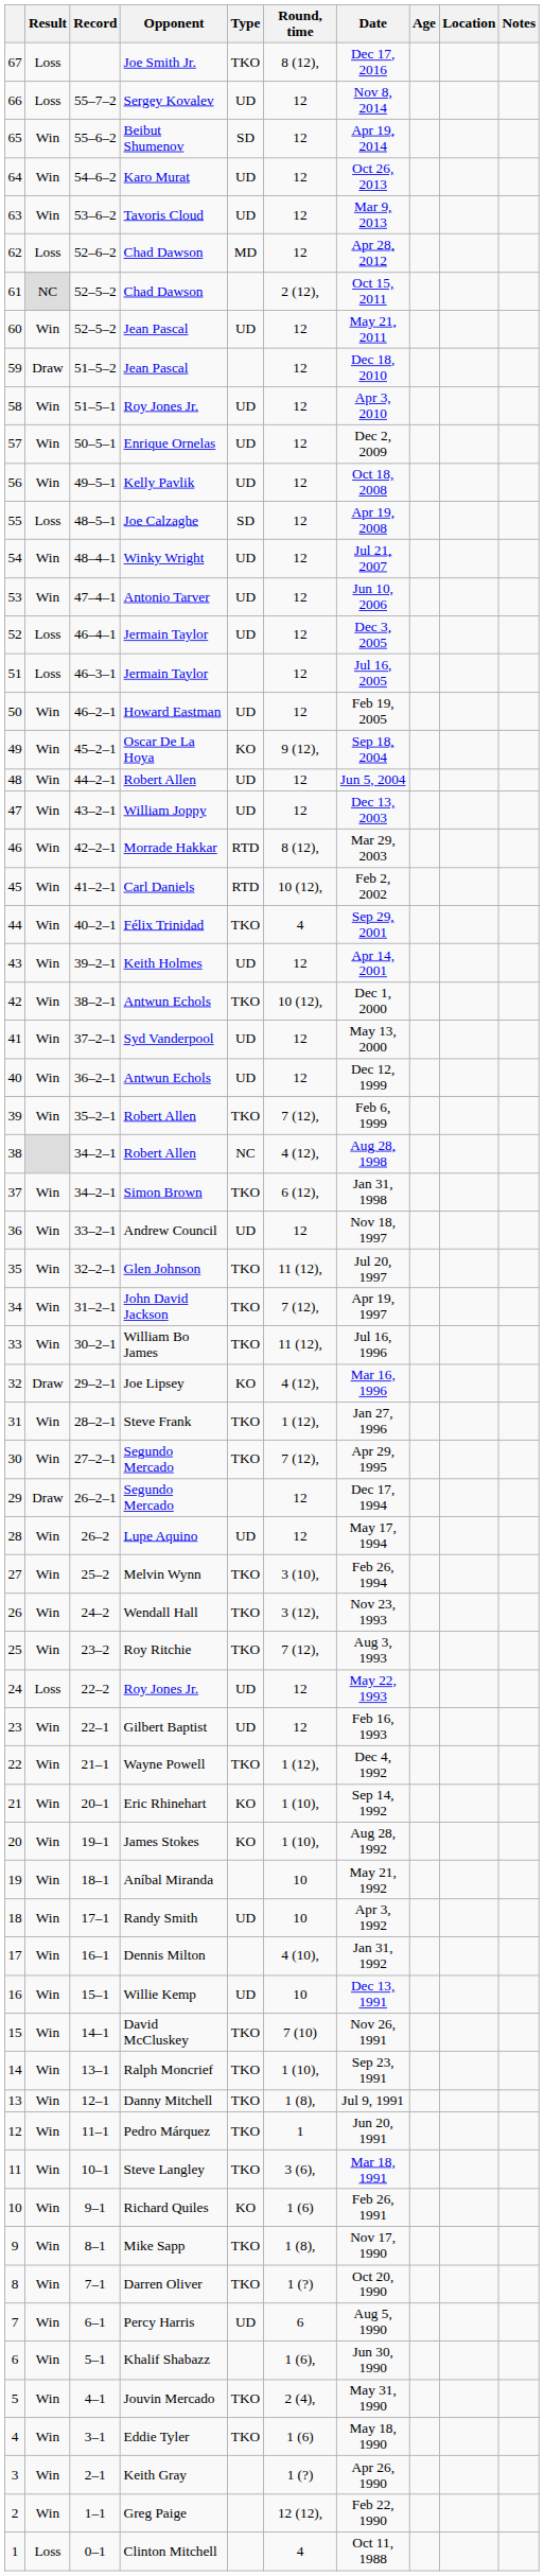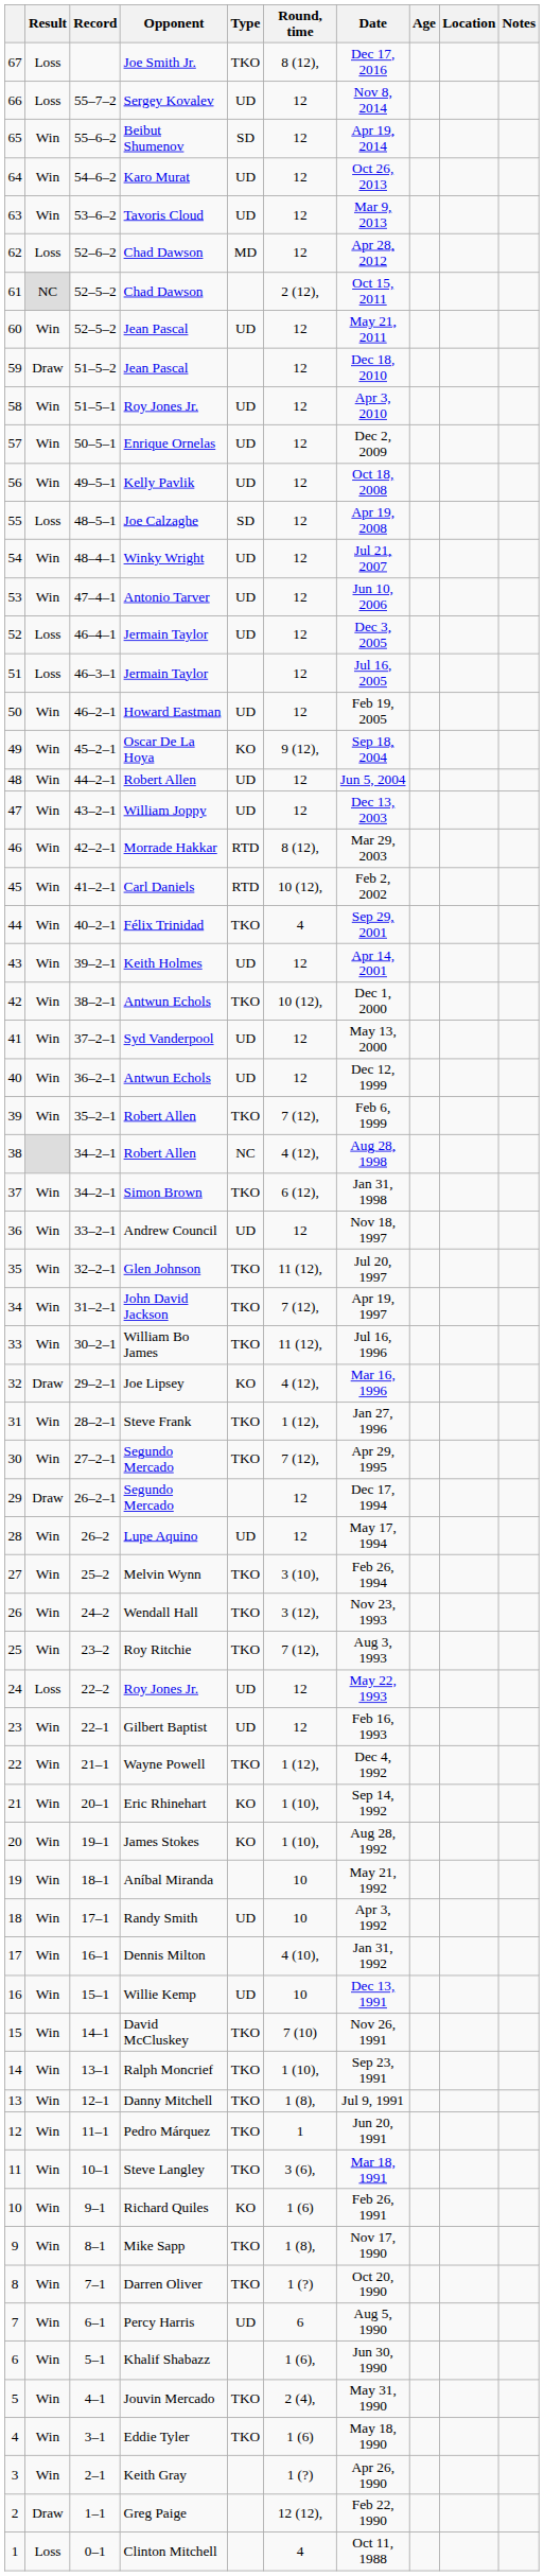2 | Result: Win -> Draw
